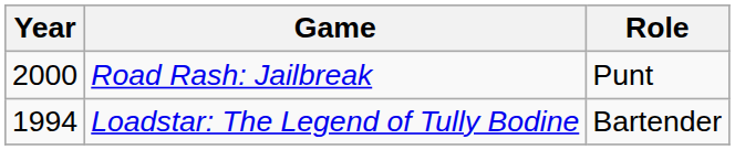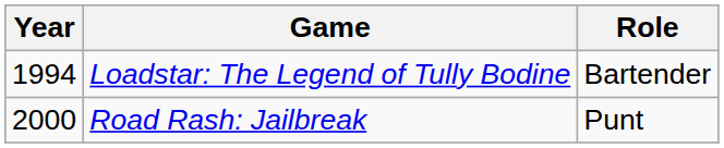rows swapped: Loadstar: The Legend of Tully Bodine <-> Road Rash: Jailbreak
